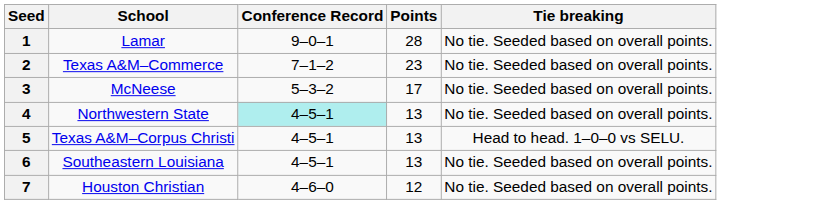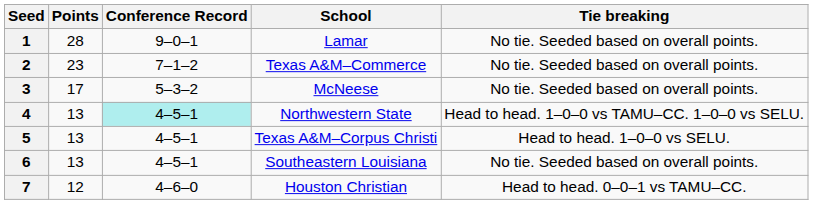columns swapped: School <-> Points
4 | Tie breaking: No tie. Seeded based on overall points. -> Head to head. 1–0–0 vs TAMU–CC. 1–0–0 vs SELU.
7 | Tie breaking: No tie. Seeded based on overall points. -> Head to head. 0–0–1 vs TAMU–CC.
